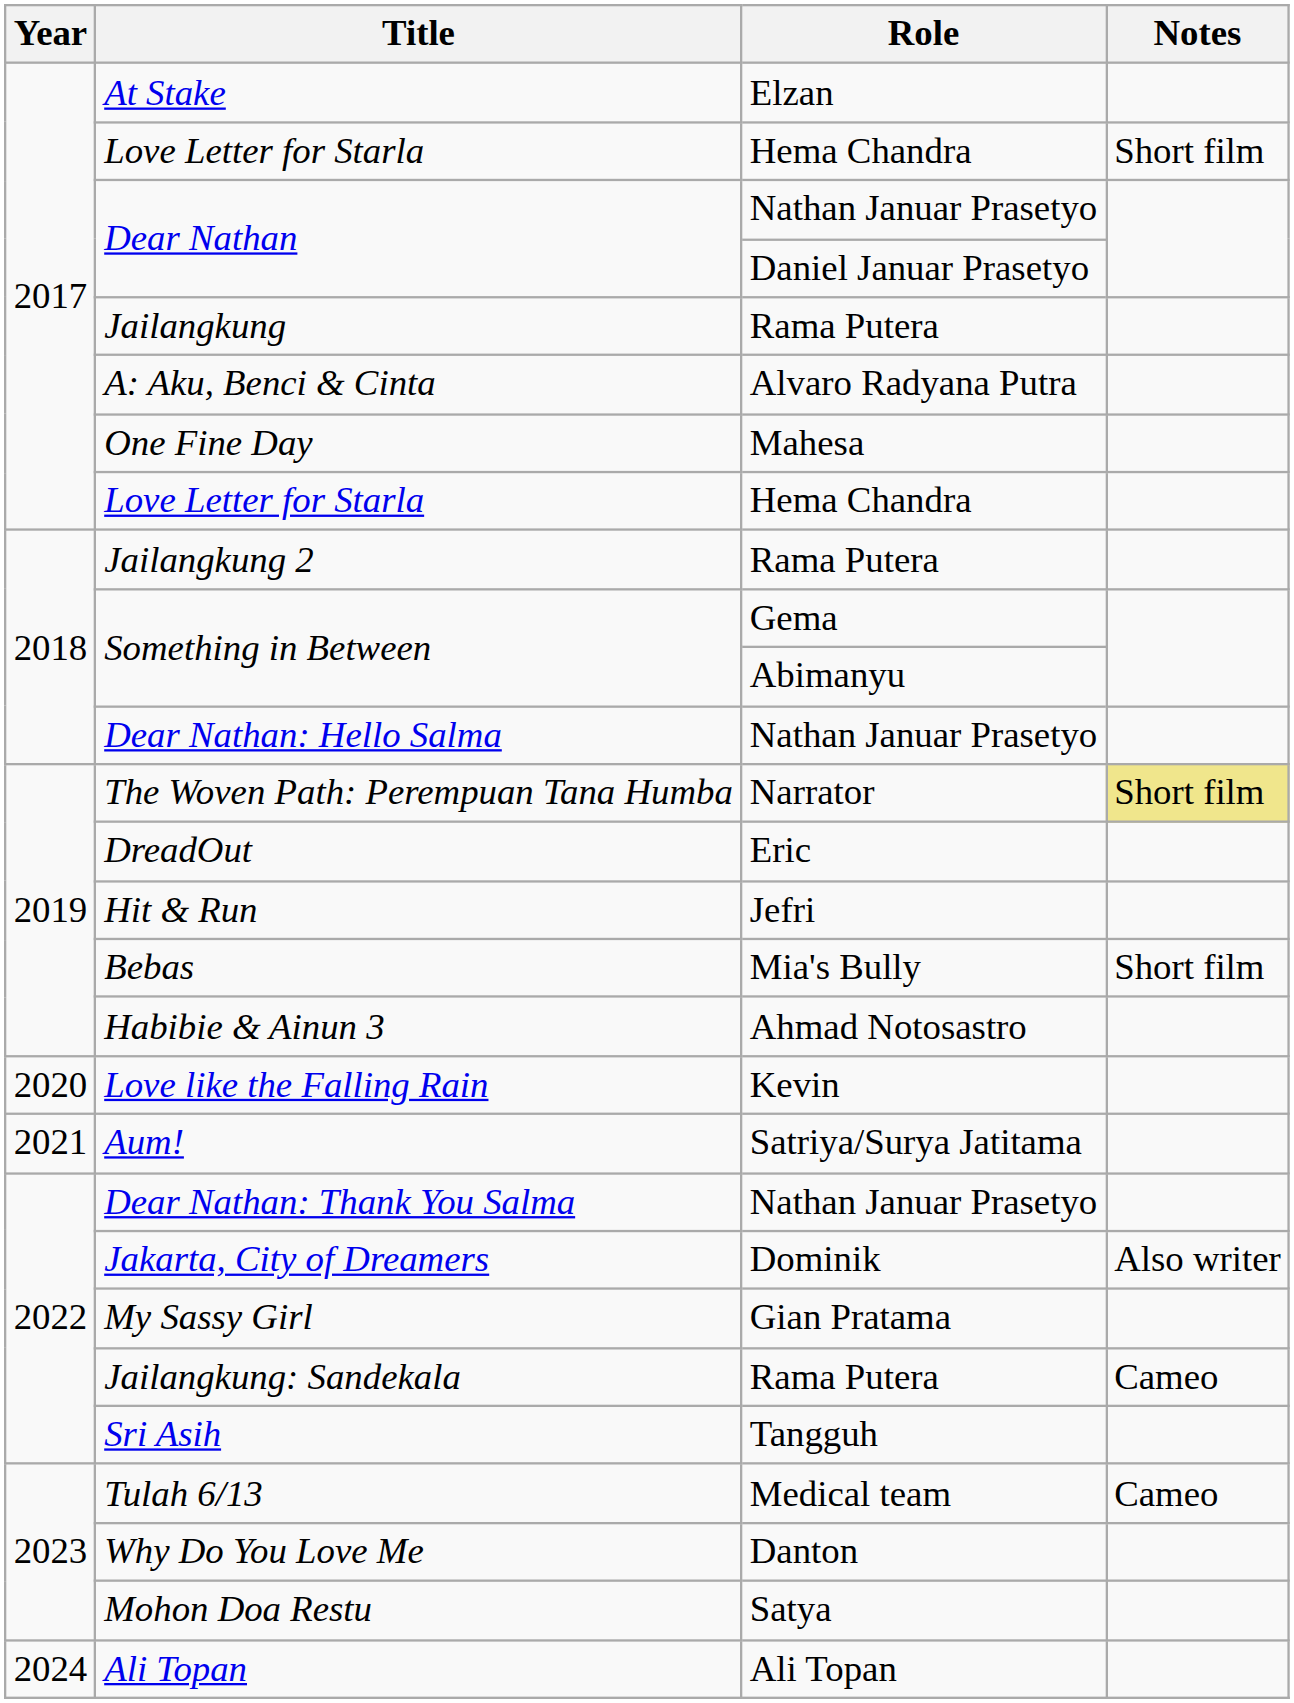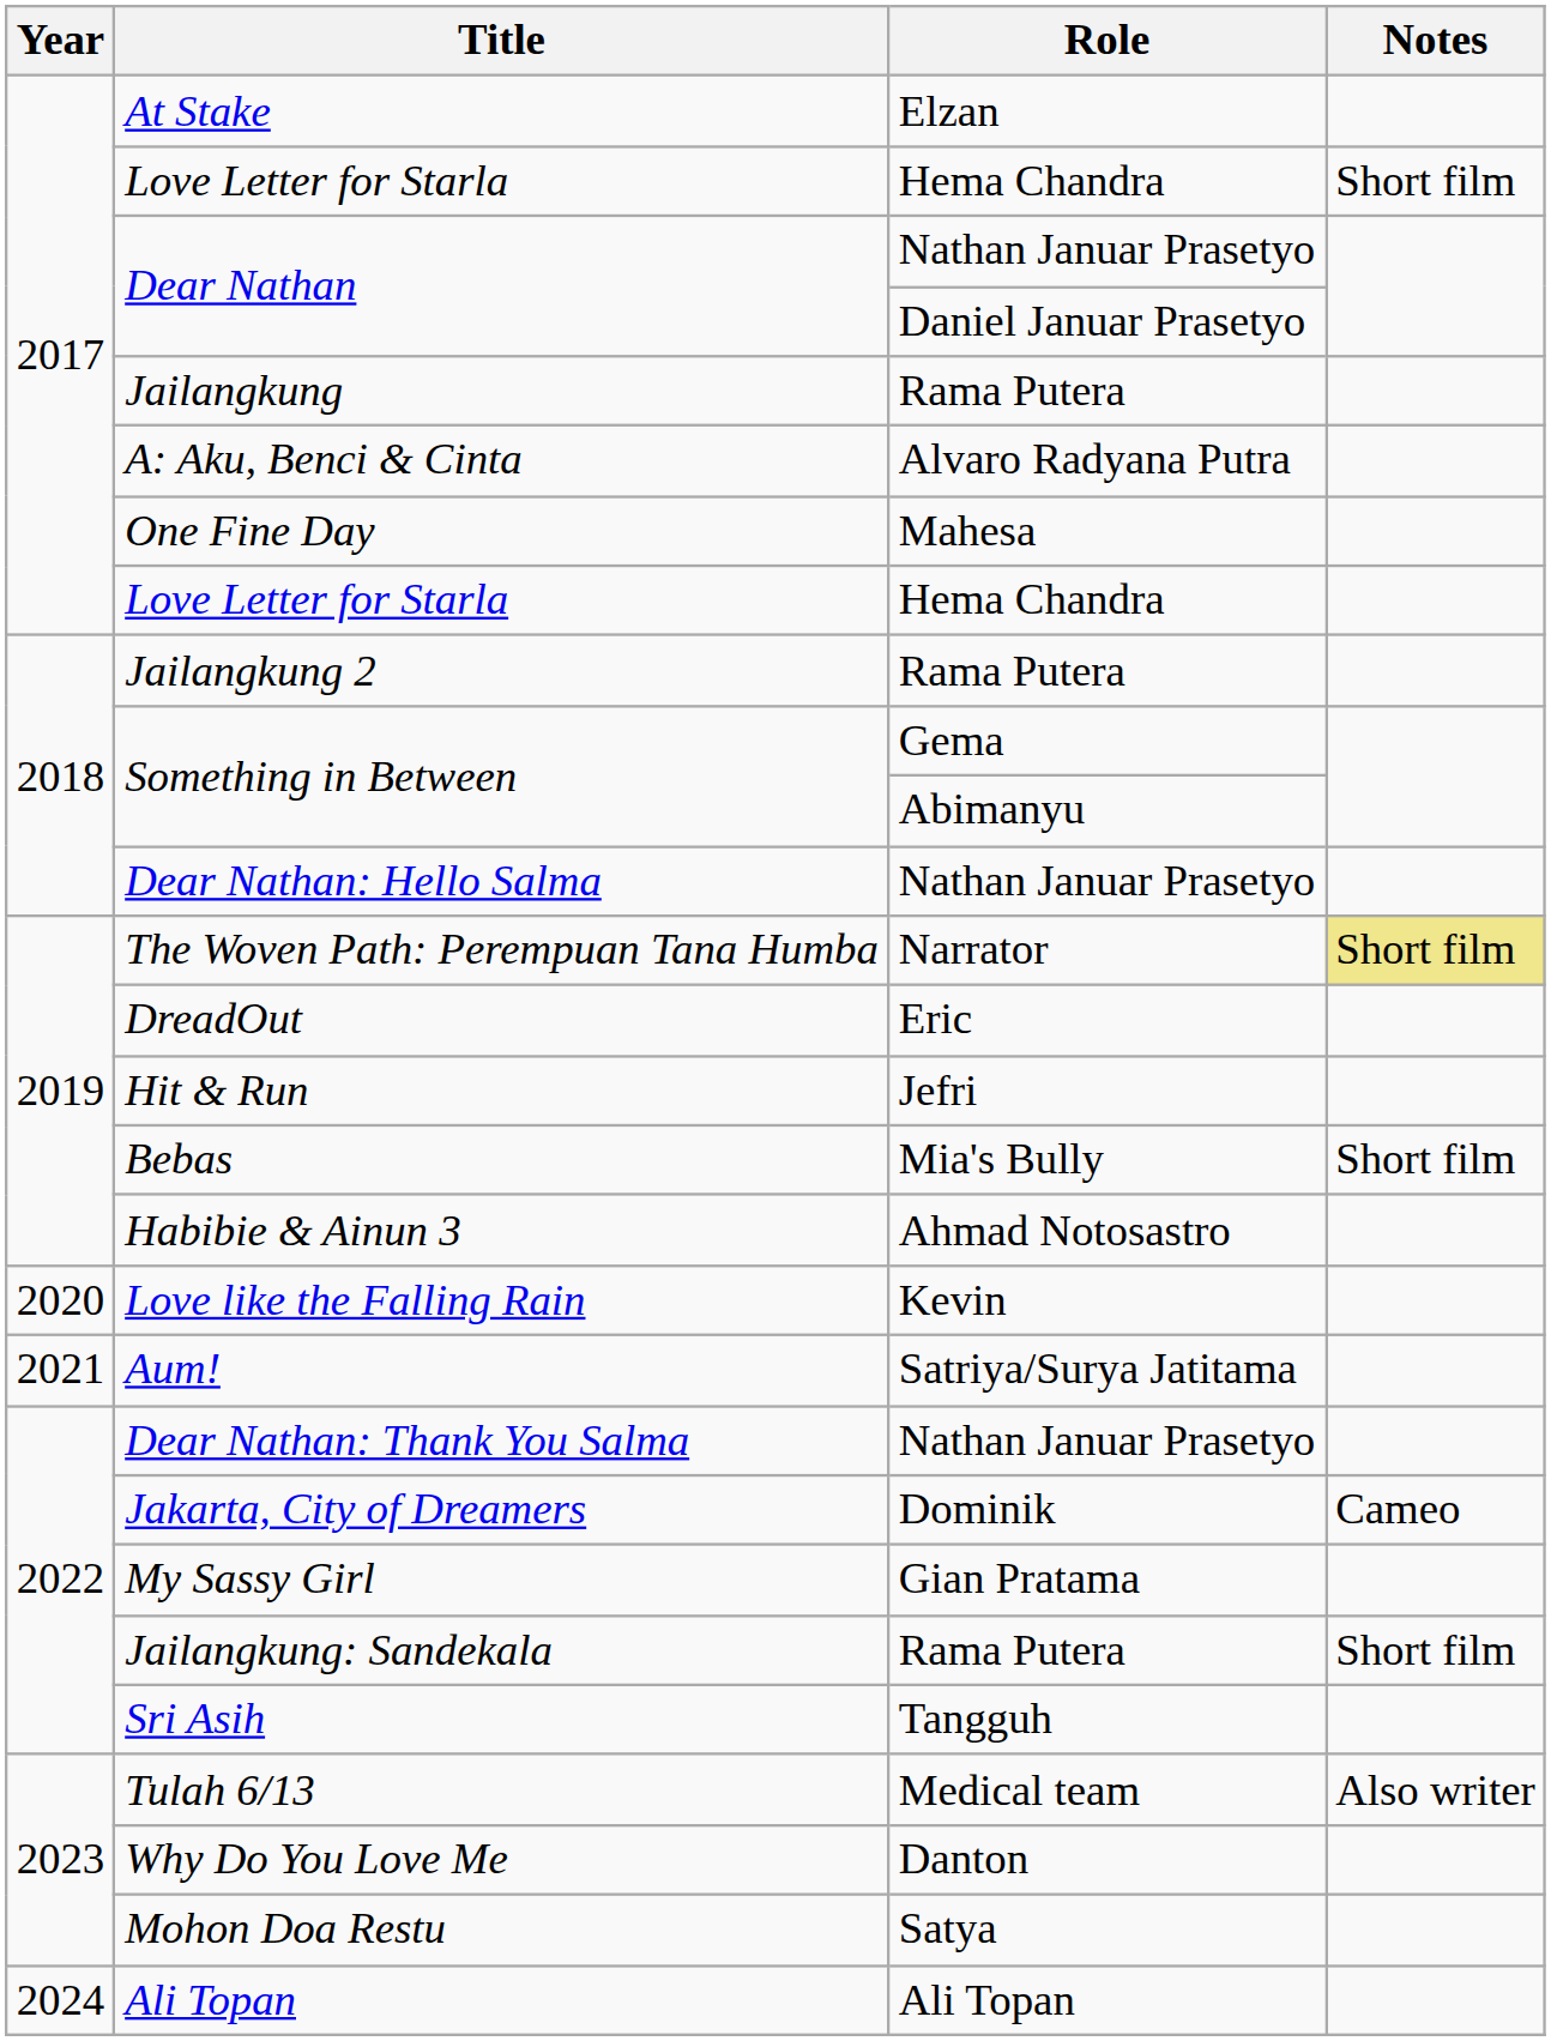Jakarta, City of Dreamers | Notes: Also writer -> Cameo
Jailangkung: Sandekala | Notes: Cameo -> Short film
Tulah 6/13 | Notes: Cameo -> Also writer
